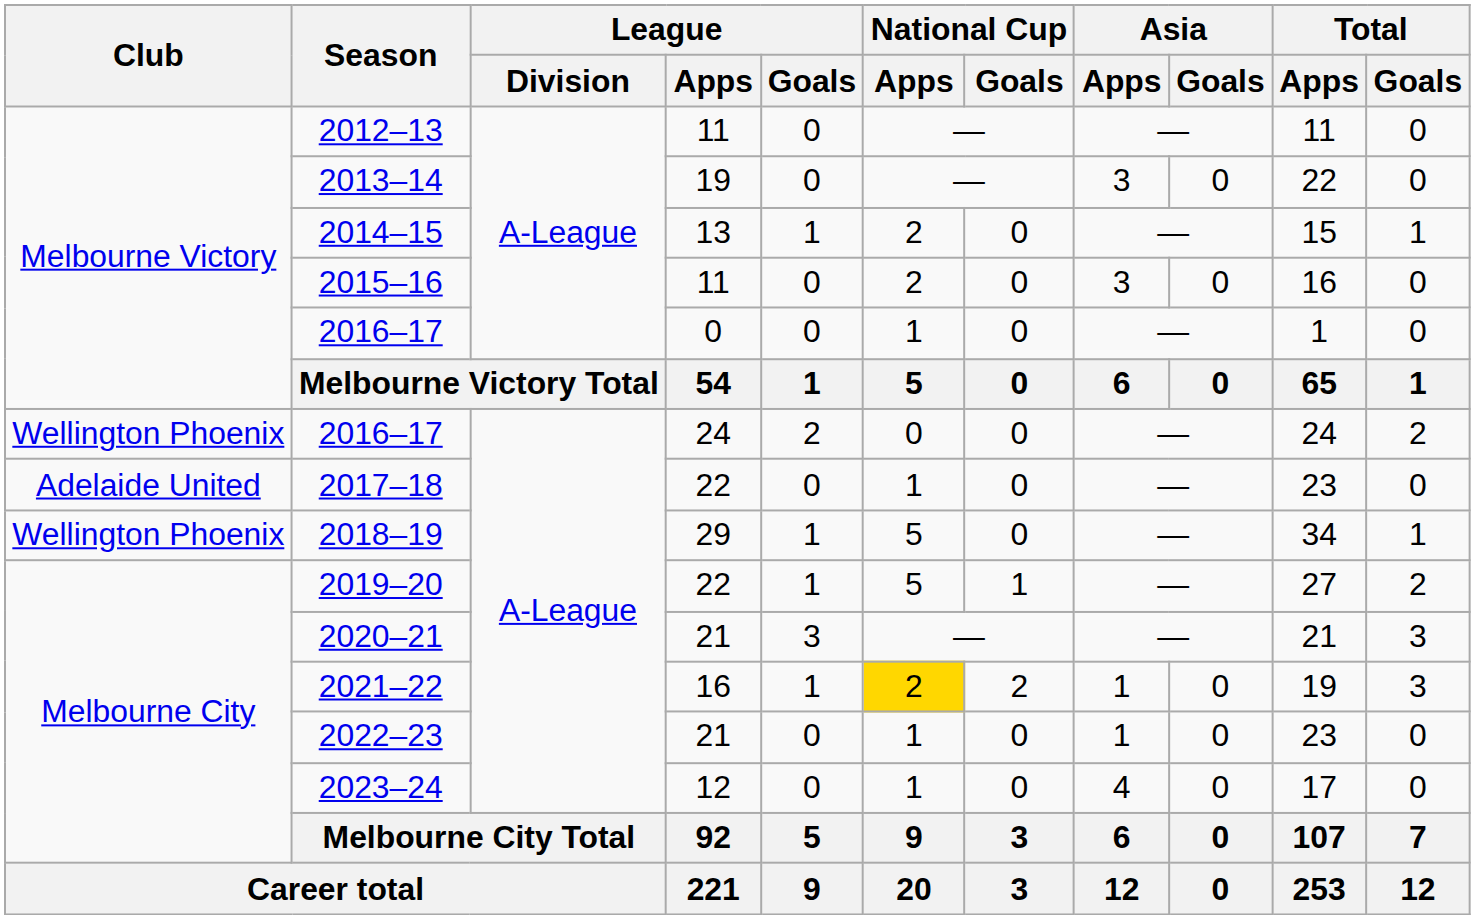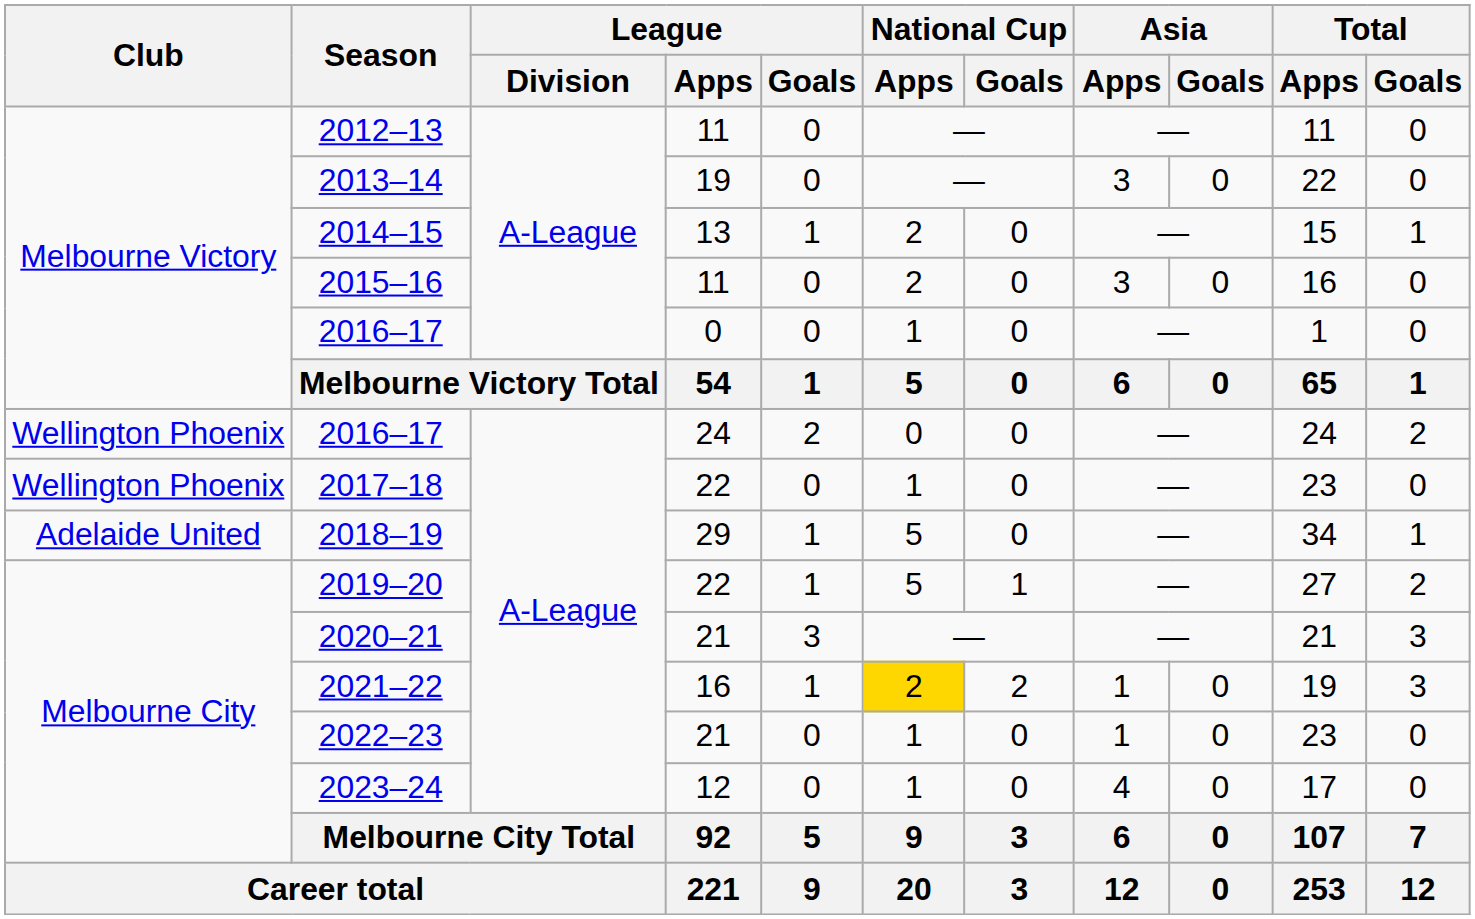2017–18 | Club: Adelaide United -> Wellington Phoenix
2018–19 | Club: Wellington Phoenix -> Adelaide United
